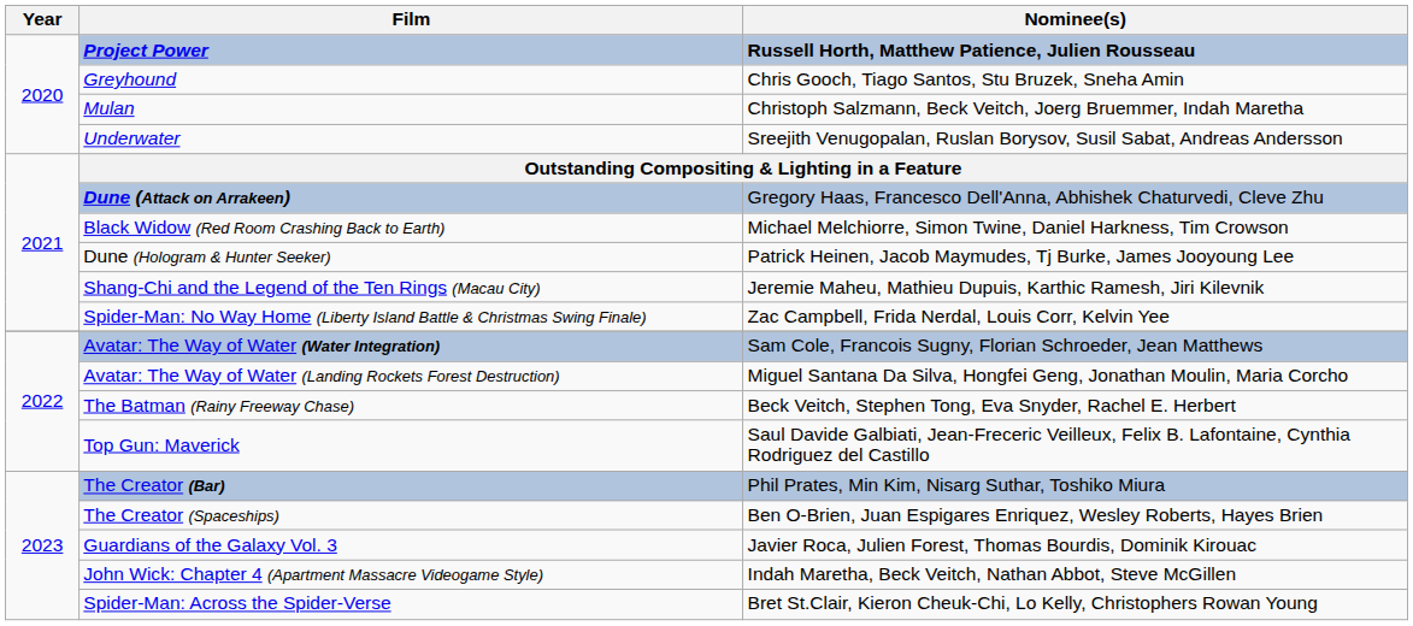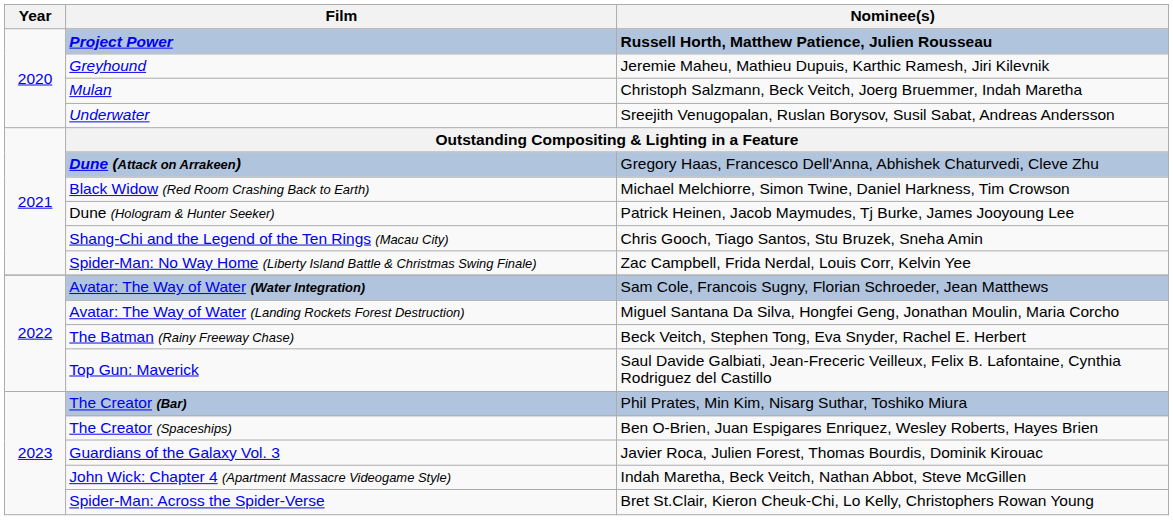Greyhound | Nominee(s): Chris Gooch, Tiago Santos, Stu Bruzek, Sneha Amin -> Jeremie Maheu, Mathieu Dupuis, Karthic Ramesh, Jiri Kilevnik
Shang-Chi and the Legend of the Ten Rings (Macau City) | Nominee(s): Jeremie Maheu, Mathieu Dupuis, Karthic Ramesh, Jiri Kilevnik -> Chris Gooch, Tiago Santos, Stu Bruzek, Sneha Amin
